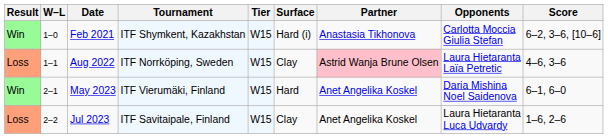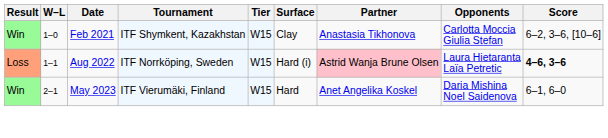Feb 2021 | Surface: Hard (i) -> Clay
Aug 2022 | Surface: Clay -> Hard (i)
Aug 2022 | Score: normal -> bold
- row: Loss | 2–2 | Jul 2023 | ITF Savitaipale, Finland | W15 | Clay | Anet Angelika Koskel | Laura Hietaranta Luca Udvardy | 1–6, 2–6
